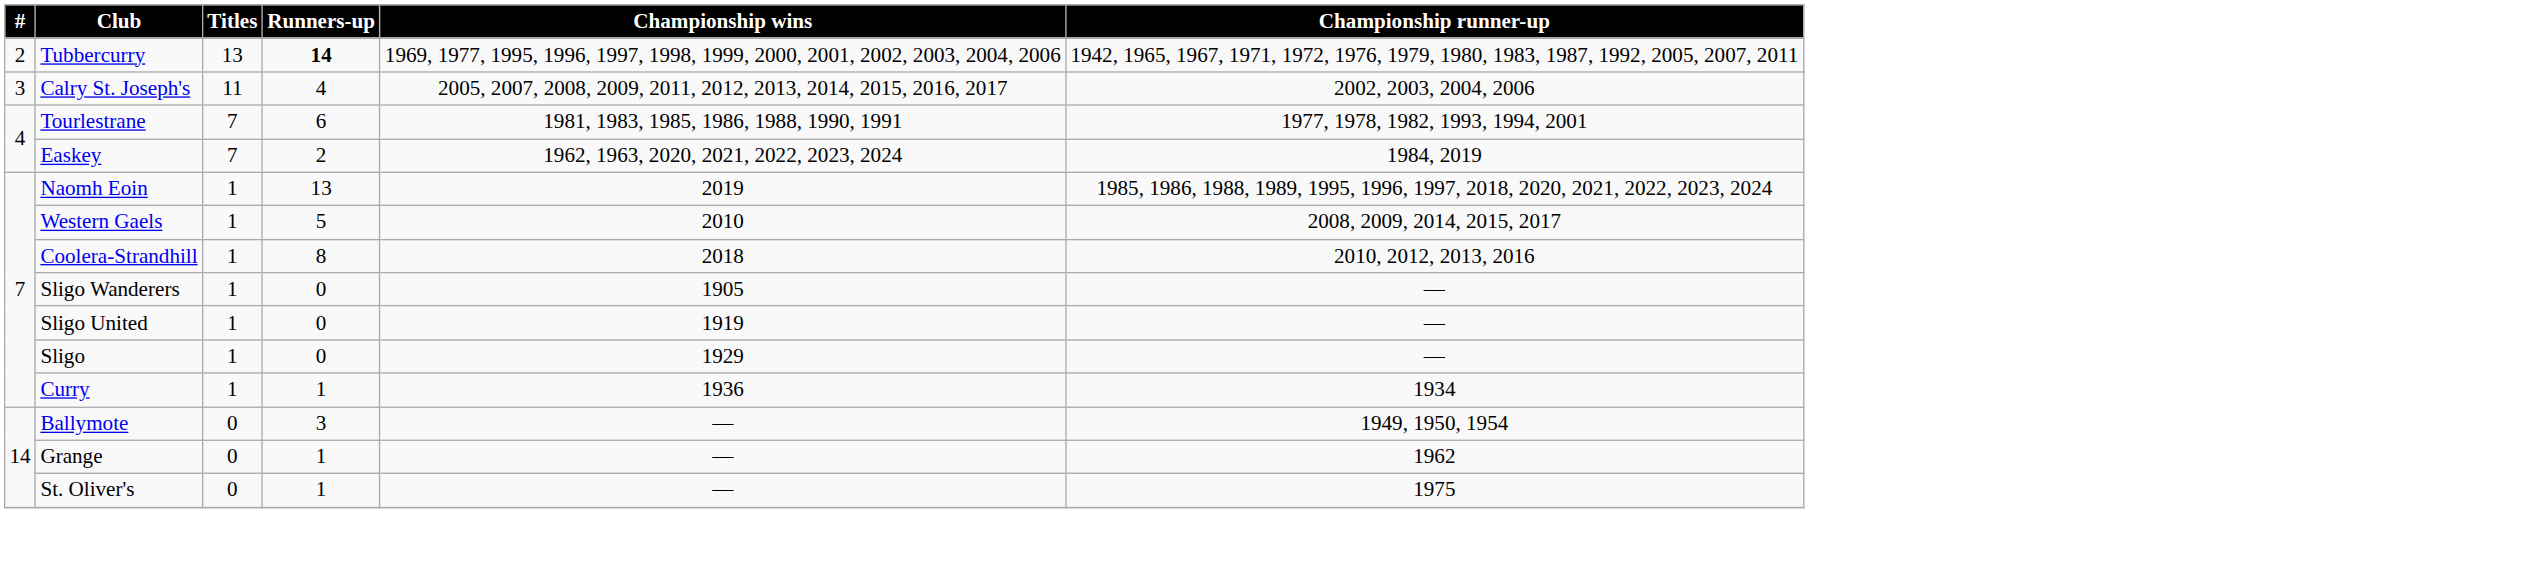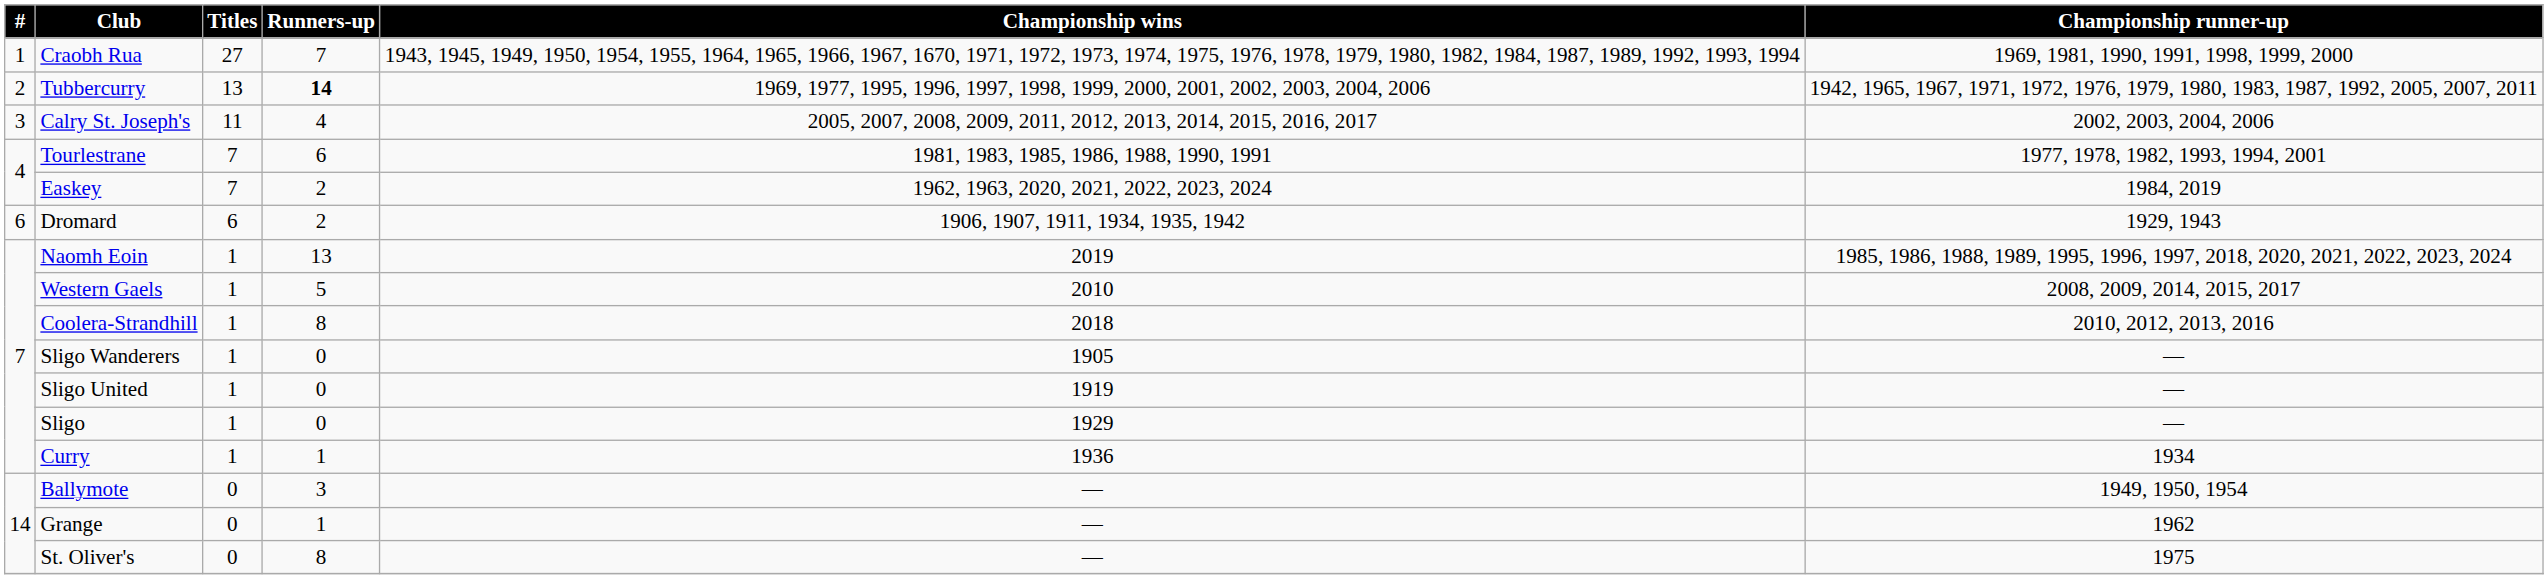+ row: 1 | Craobh Rua | 27 | 7 | 1943, 1945, 1949, 1950, 1954, 1955, 1964, 1965, 1966, 1967, 1670, 1971, 1972, 1973, 1974, 1975, 1976, 1978, 1979, 1980, 1982, 1984, 1987, 1989, 1992, 1993, 1994 | 1969, 1981, 1990, 1991, 1998, 1999, 2000
+ row: 6 | Dromard | 6 | 2 | 1906, 1907, 1911, 1934, 1935, 1942 | 1929, 1943
St. Oliver's | Runners-up: 1 -> 8
